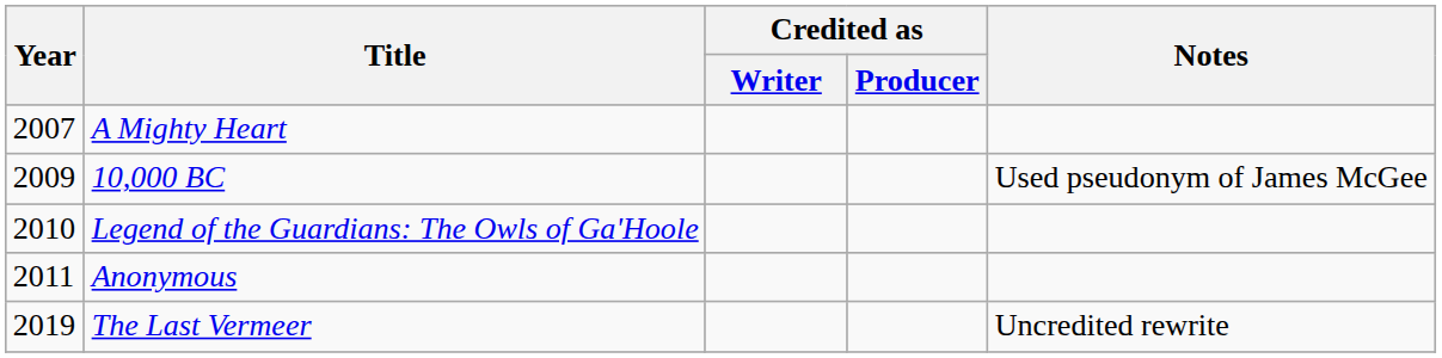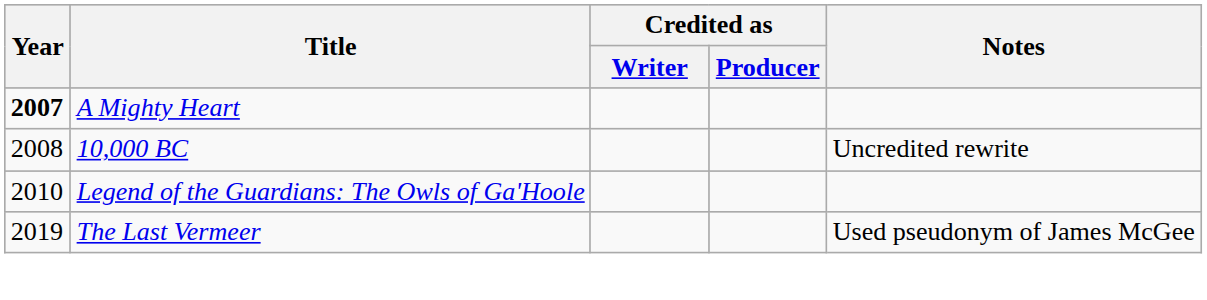A Mighty Heart | Year: normal -> bold
10,000 BC | Year: 2009 -> 2008
10,000 BC | Notes: Used pseudonym of James McGee -> Uncredited rewrite
- row: 2011 | Anonymous
The Last Vermeer | Notes: Uncredited rewrite -> Used pseudonym of James McGee
